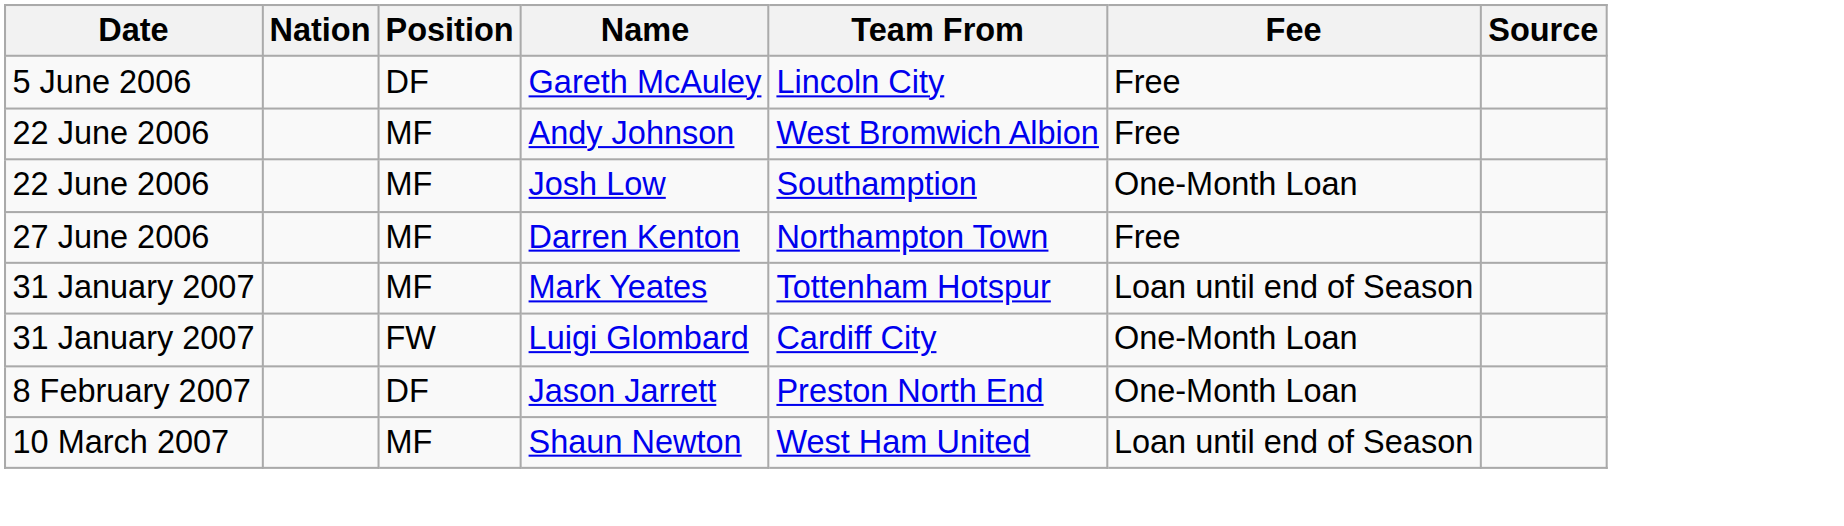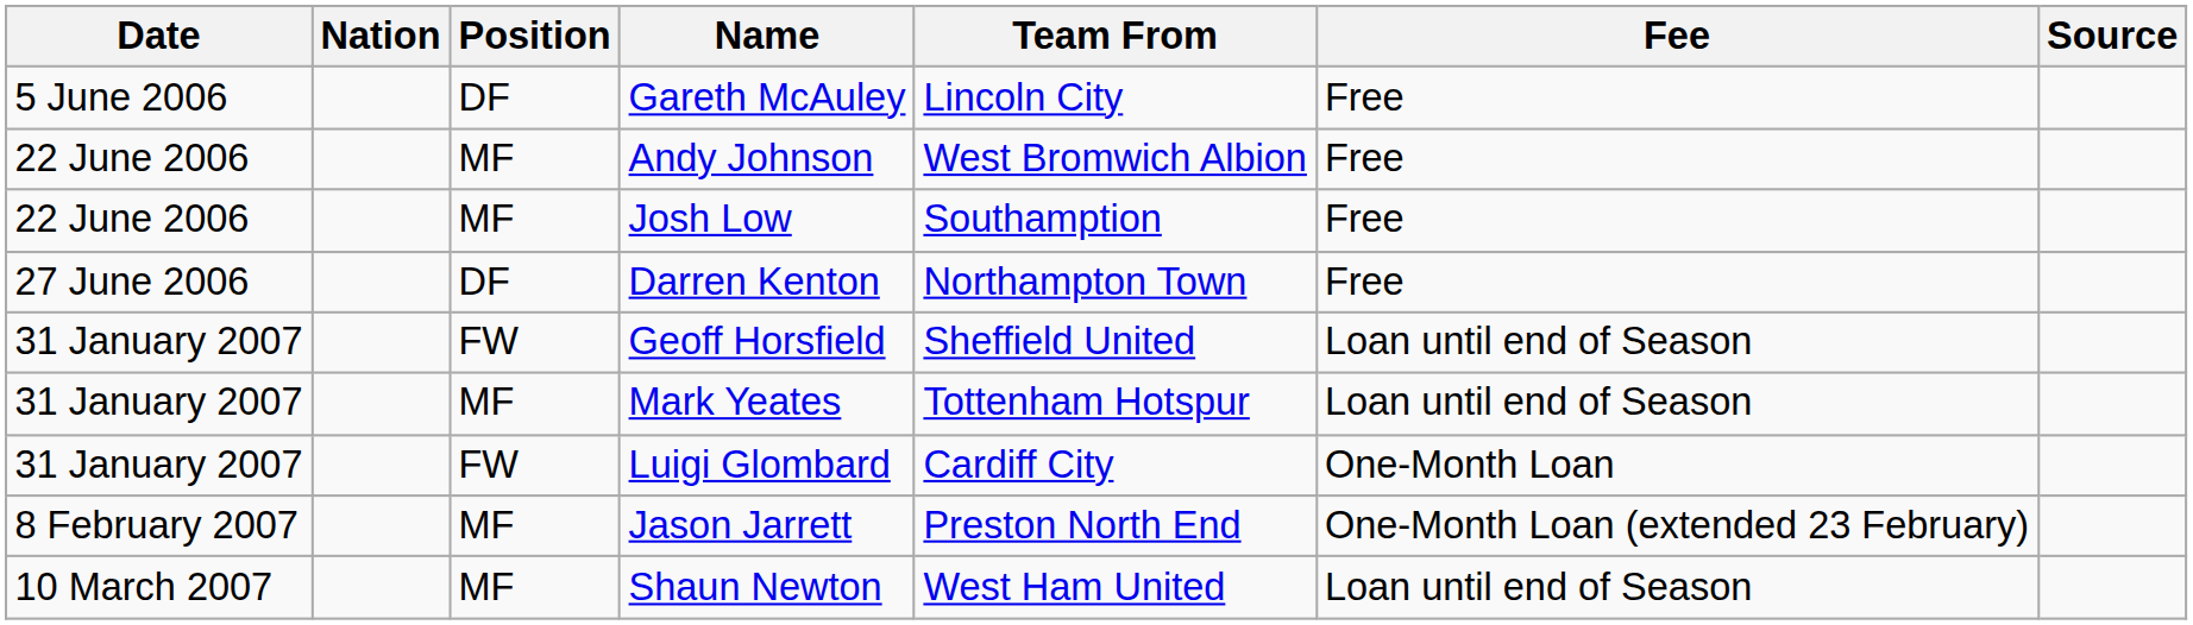Josh Low | Fee: One-Month Loan -> Free
Darren Kenton | Position: MF -> DF
+ row: 31 January 2007 | FW | Geoff Horsfield | Sheffield United | Loan until end of Season
Jason Jarrett | Position: DF -> MF
Jason Jarrett | Fee: One-Month Loan -> One-Month Loan (extended 23 February)
